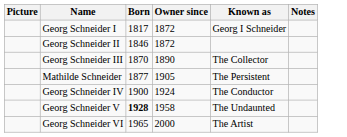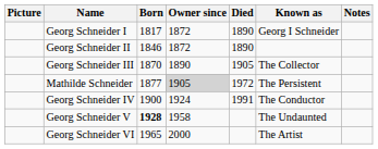+ column: Died | 1890 | 1890 | 1905 | 1972 | 1991
Mathilde Schneider | Owner since: no background -> lightgrey background
